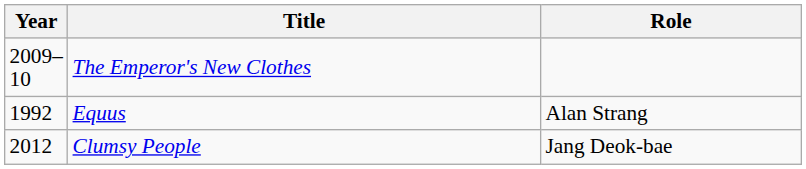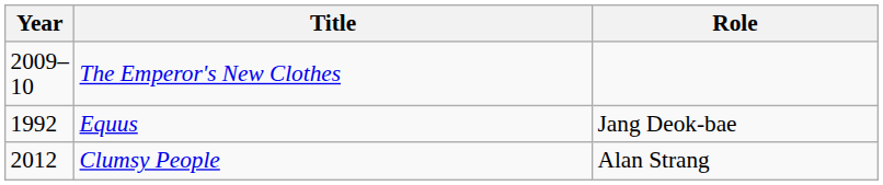Equus | Role: Alan Strang -> Jang Deok-bae
Clumsy People | Role: Jang Deok-bae -> Alan Strang
